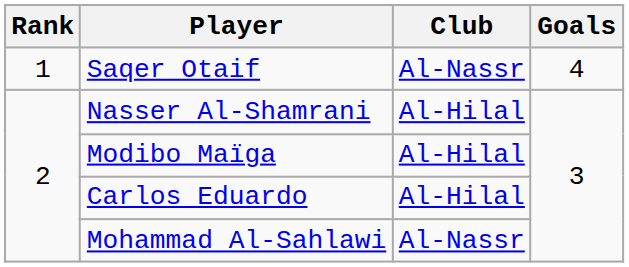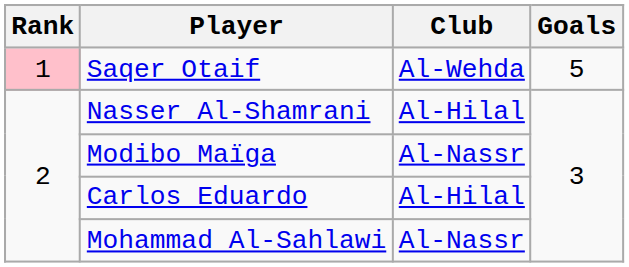Saqer Otaif | Rank: no background -> pink background
Saqer Otaif | Club: Al-Nassr -> Al-Wehda
Saqer Otaif | Goals: 4 -> 5
Modibo Maïga | Club: Al-Hilal -> Al-Nassr
